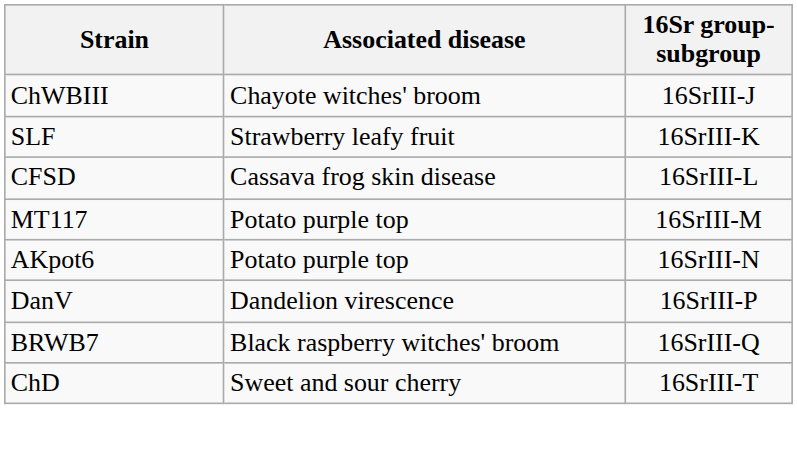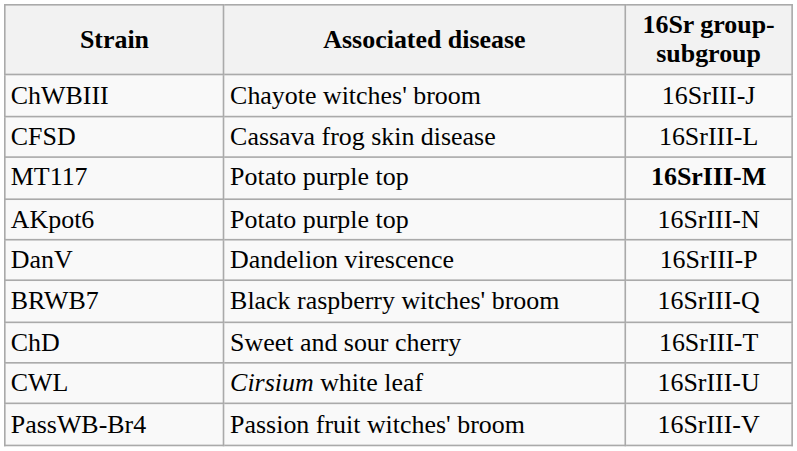- row: SLF | Strawberry leafy fruit | 16SrIII-K
MT117 | 16Sr group-subgroup: normal -> bold
+ row: CWL | Cirsium white leaf | 16SrIII-U
+ row: PassWB-Br4 | Passion fruit witches' broom | 16SrIII-V
